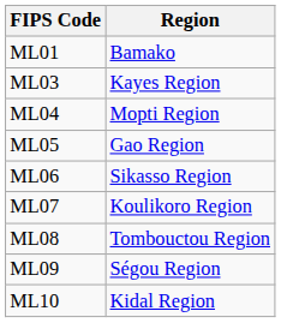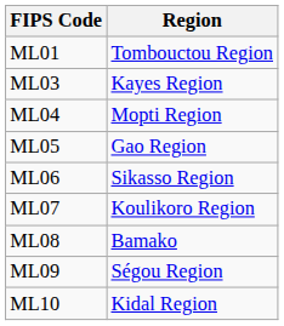ML01 | Region: Bamako -> Tombouctou Region
ML08 | Region: Tombouctou Region -> Bamako
